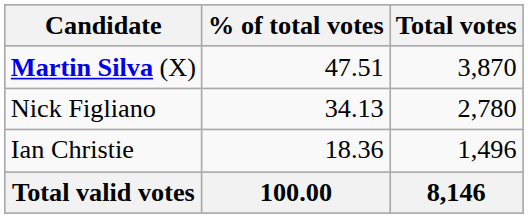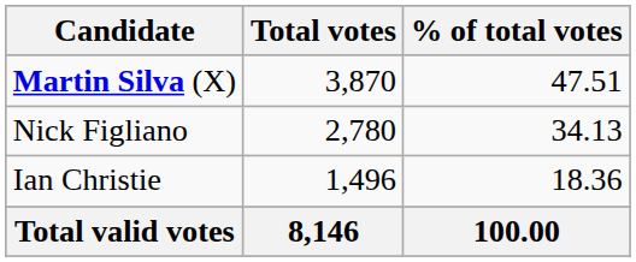columns swapped: Total votes <-> % of total votes
